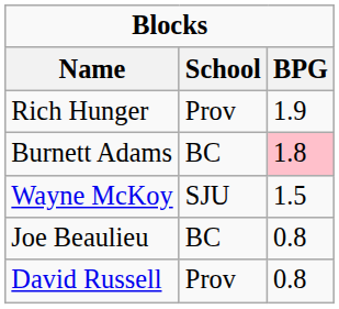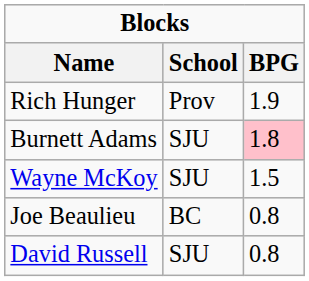Burnett Adams | School: BC -> SJU
David Russell | School: Prov -> SJU
